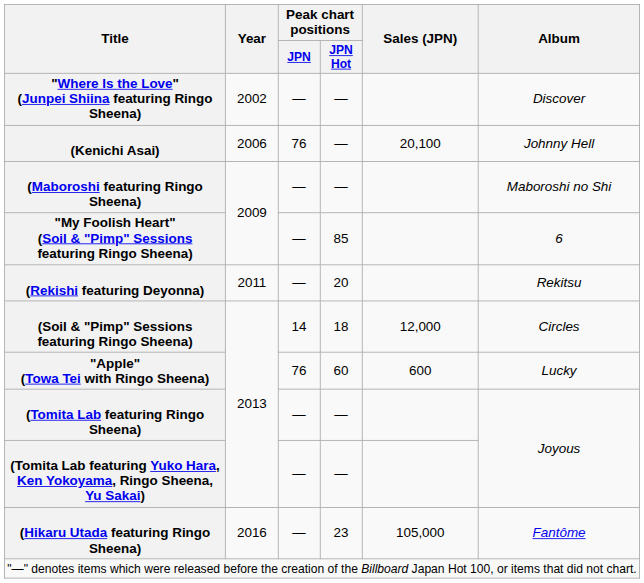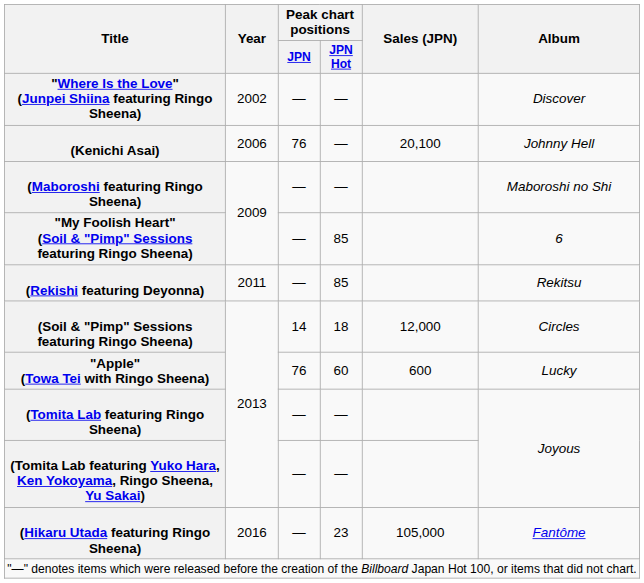(Rekishi featuring Deyonna) | Peak chart positions / JPN Hot: 20 -> 85
